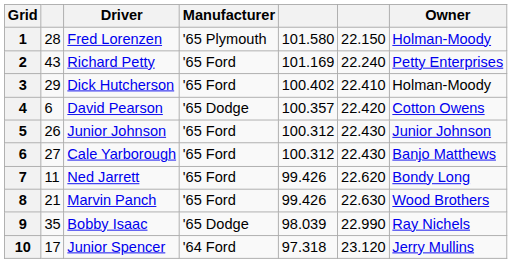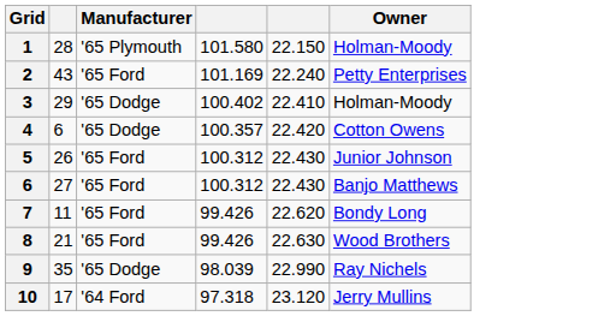- column: Driver | Fred Lorenzen | Richard Petty | Dick Hutcherson | David Pearson | Junior Johnson | Cale Yarborough | Ned Jarrett | Marvin Panch | Bobby Isaac | Junior Spencer
3 | Manufacturer: '65 Ford -> '65 Dodge
